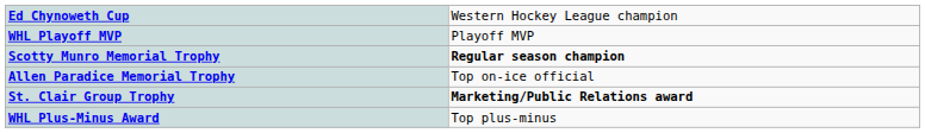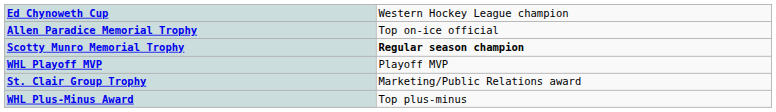rows swapped: WHL Playoff MVP <-> Allen Paradice Memorial Trophy
St. Clair Group Trophy | column 2: bold -> normal
